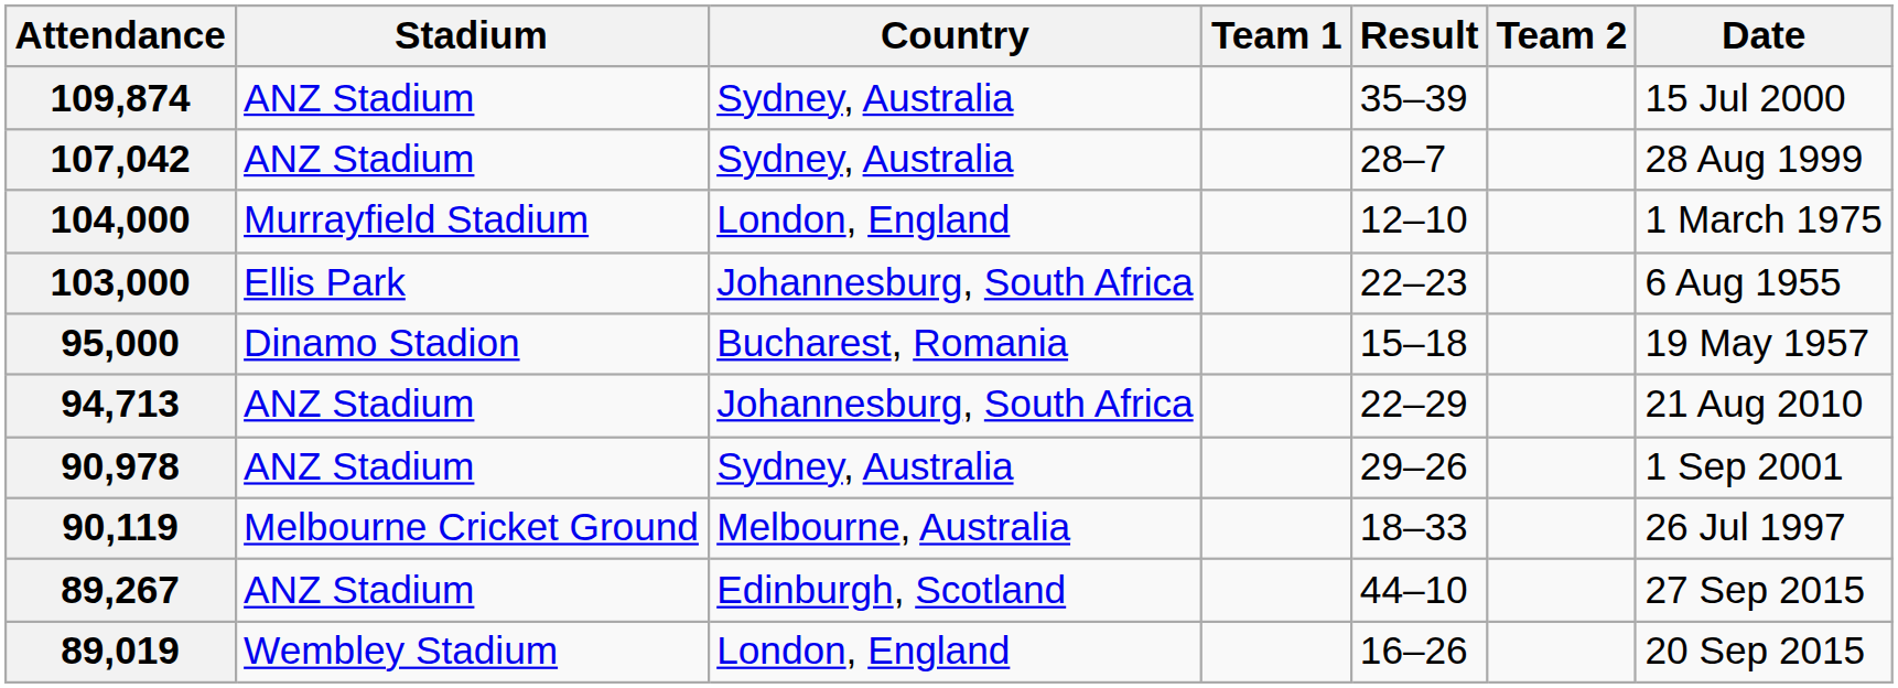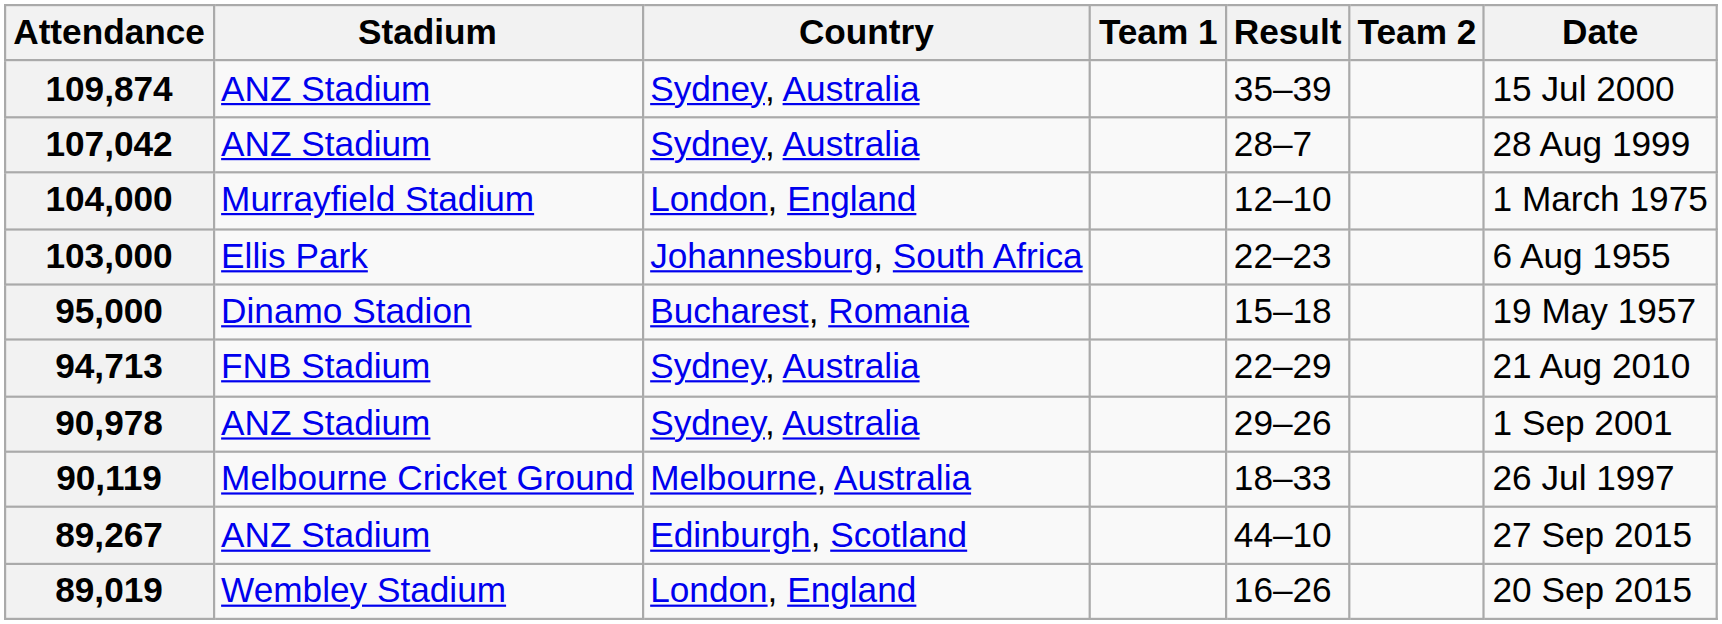94,713 | Stadium: ANZ Stadium -> FNB Stadium
94,713 | Country: Johannesburg, South Africa -> Sydney, Australia
